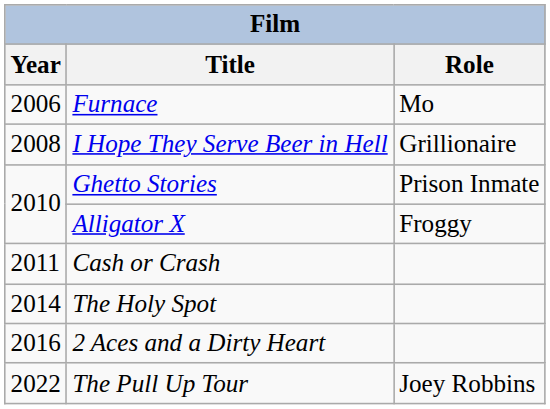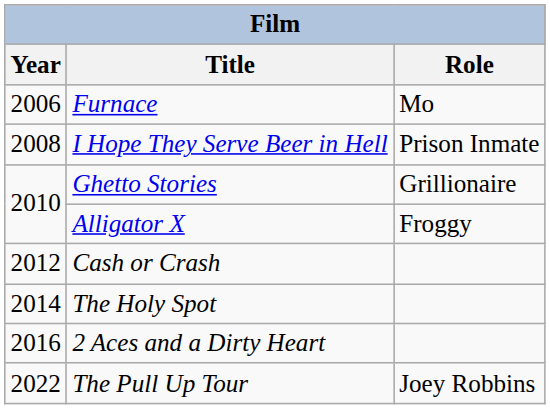I Hope They Serve Beer in Hell | Role: Grillionaire -> Prison Inmate
Ghetto Stories | Role: Prison Inmate -> Grillionaire
Cash or Crash | Year: 2011 -> 2012
